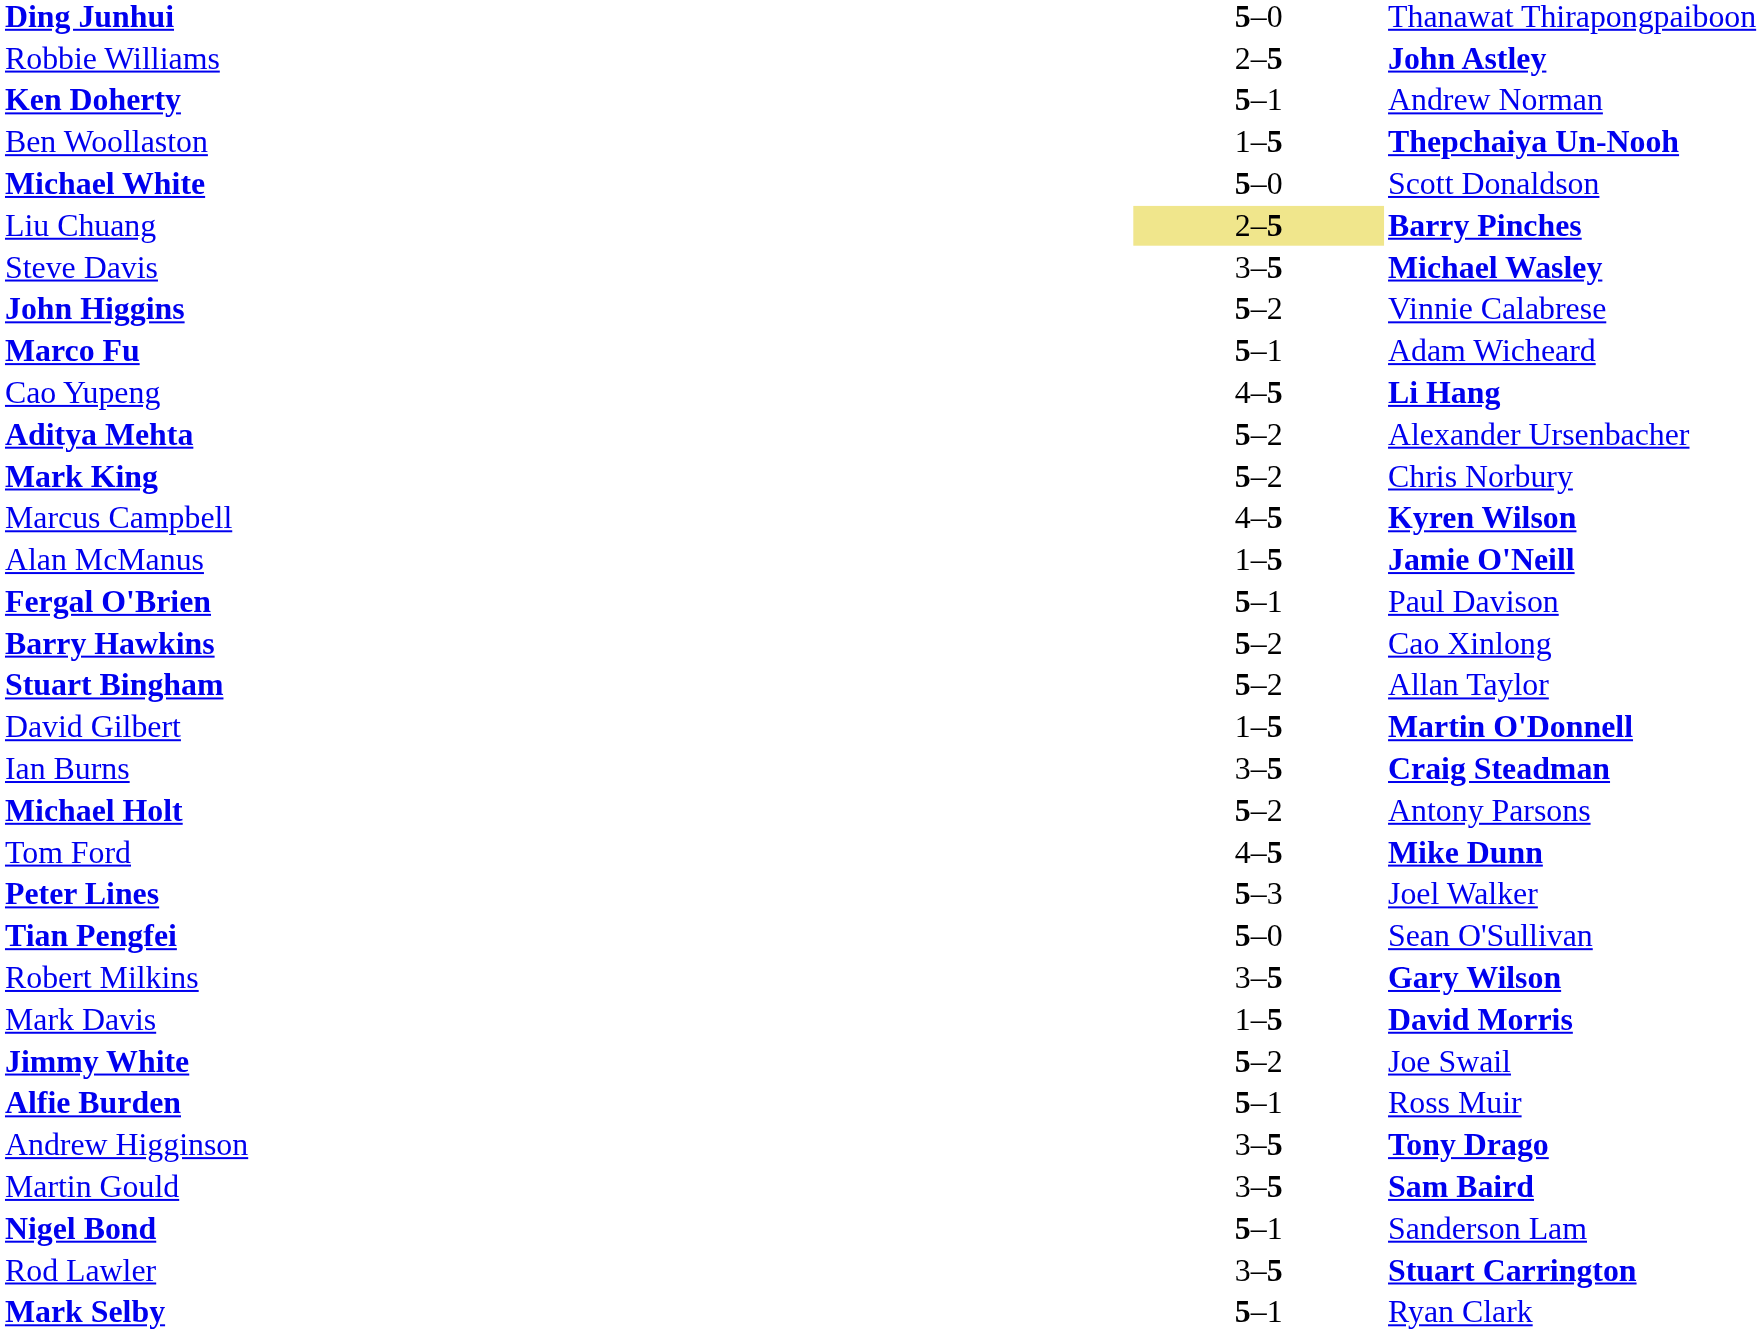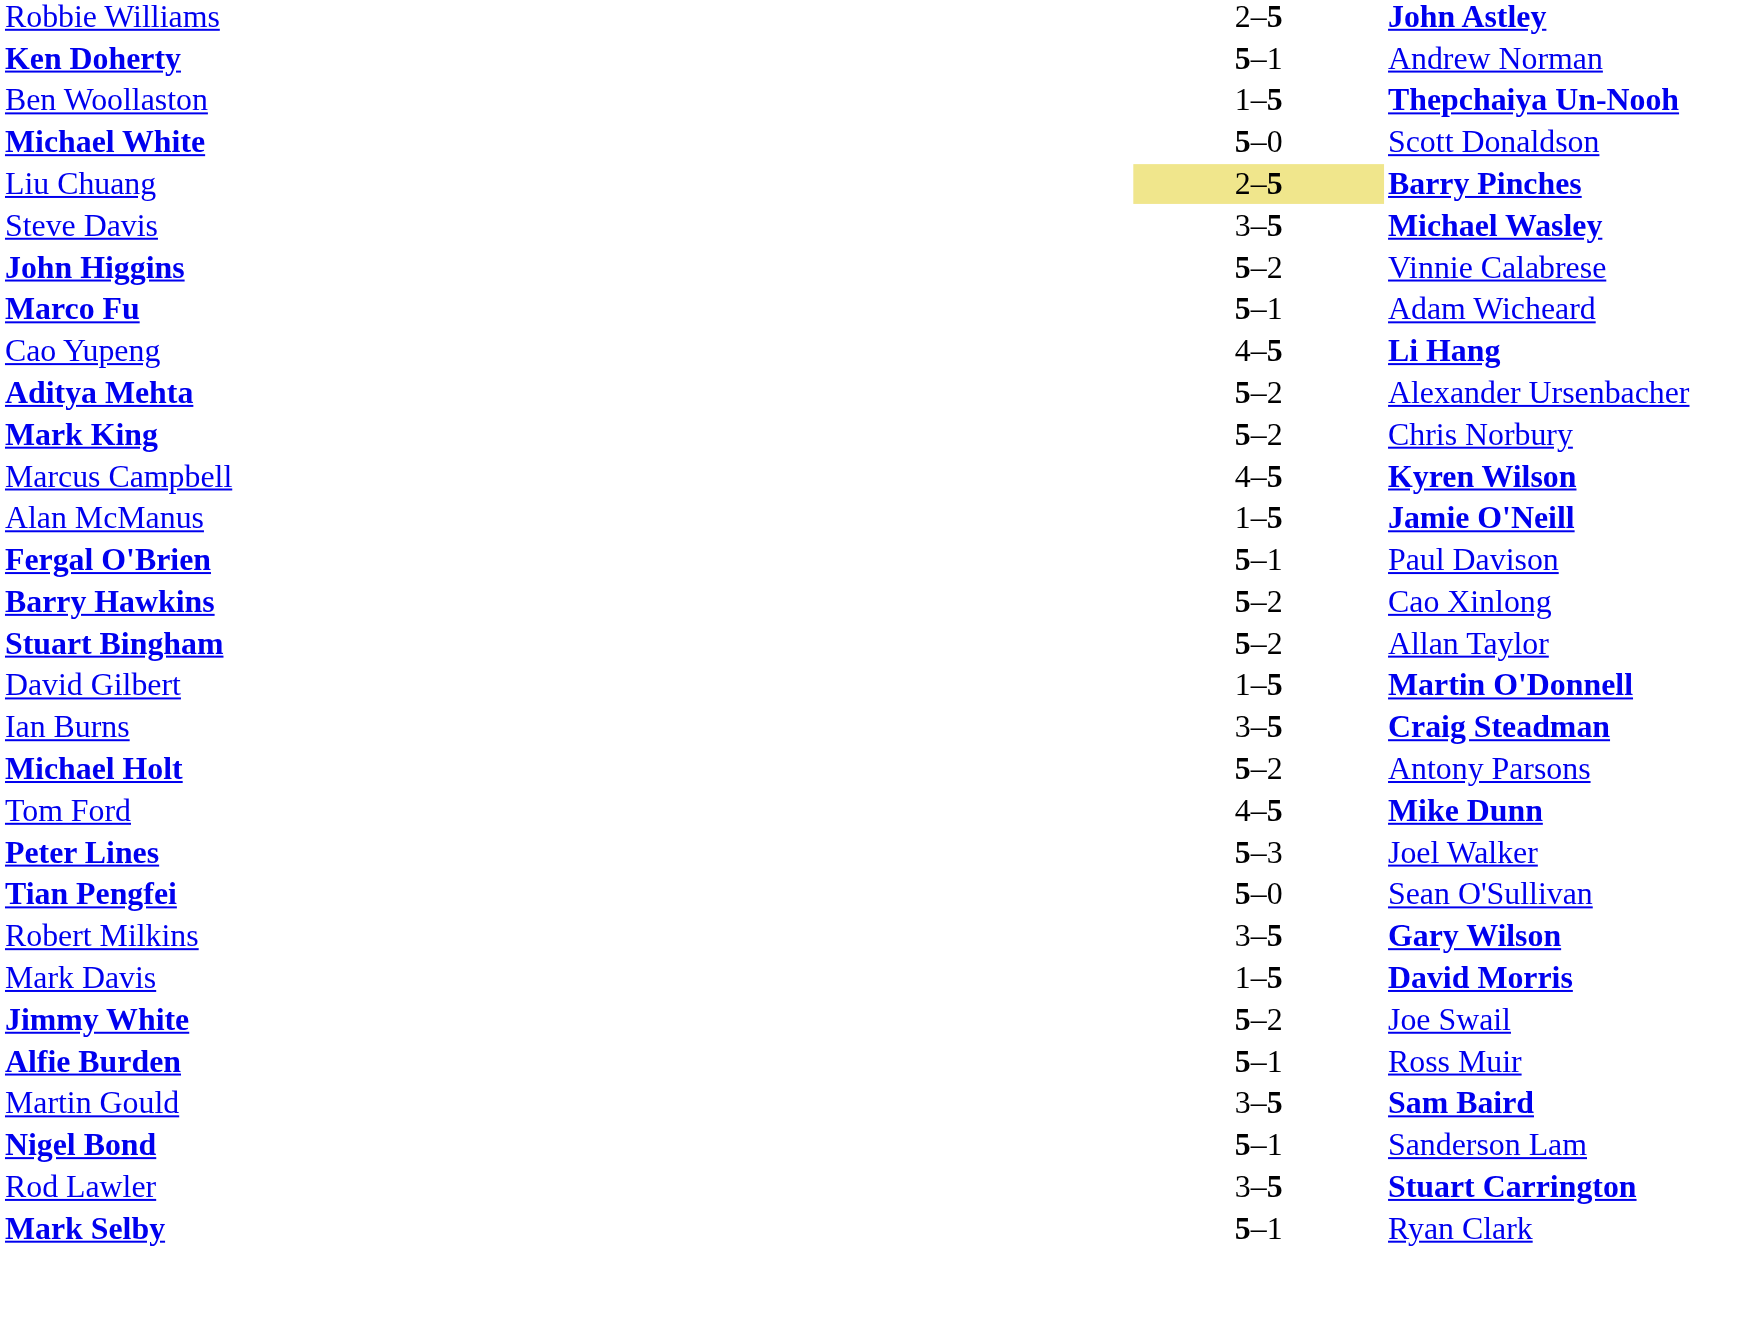- row: Ding Junhui | 5–0 | Thanawat Thirapongpaiboon
- row: Andrew Higginson | 3–5 | Tony Drago
